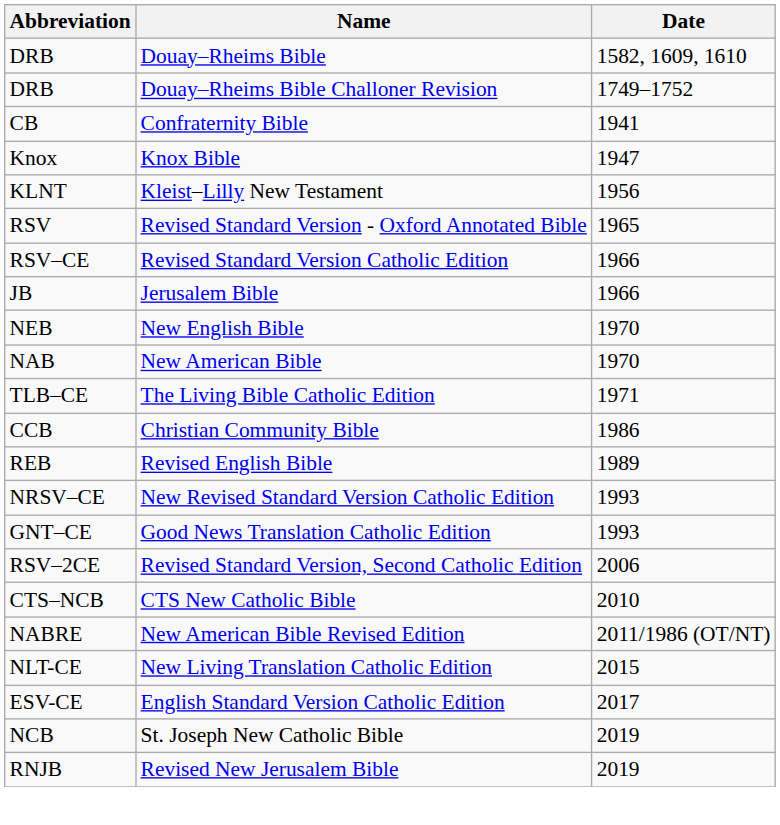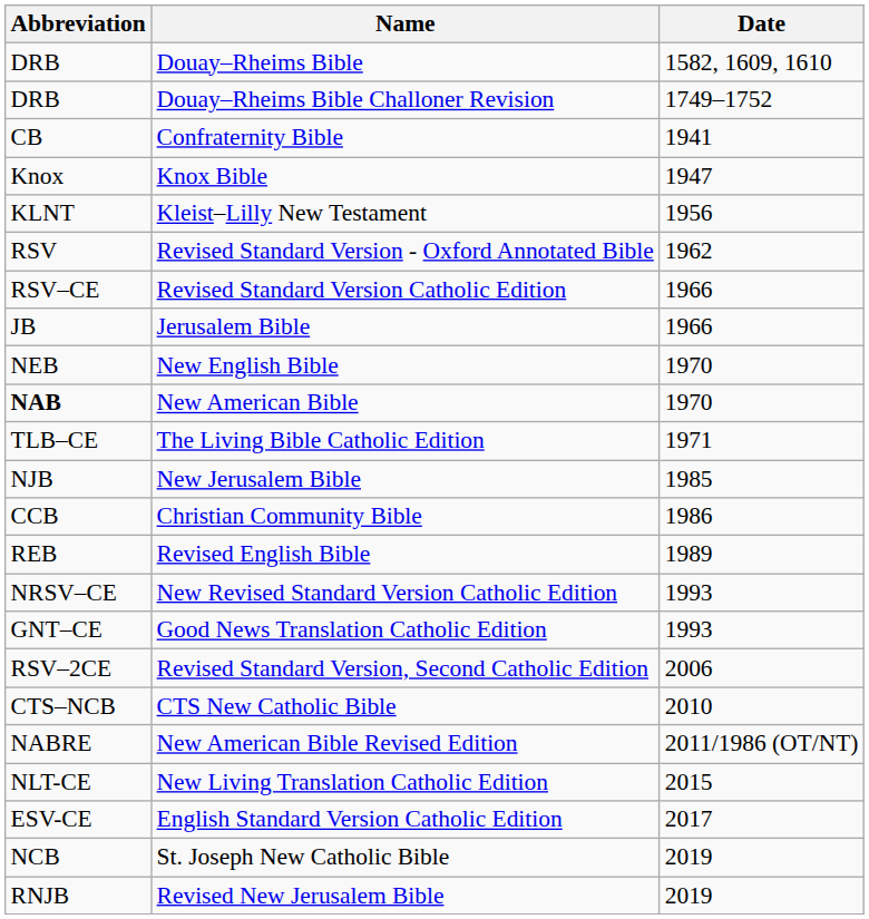Revised Standard Version - Oxford Annotated Bible | Date: 1965 -> 1962
New American Bible | Abbreviation: normal -> bold
+ row: NJB | New Jerusalem Bible | 1985
